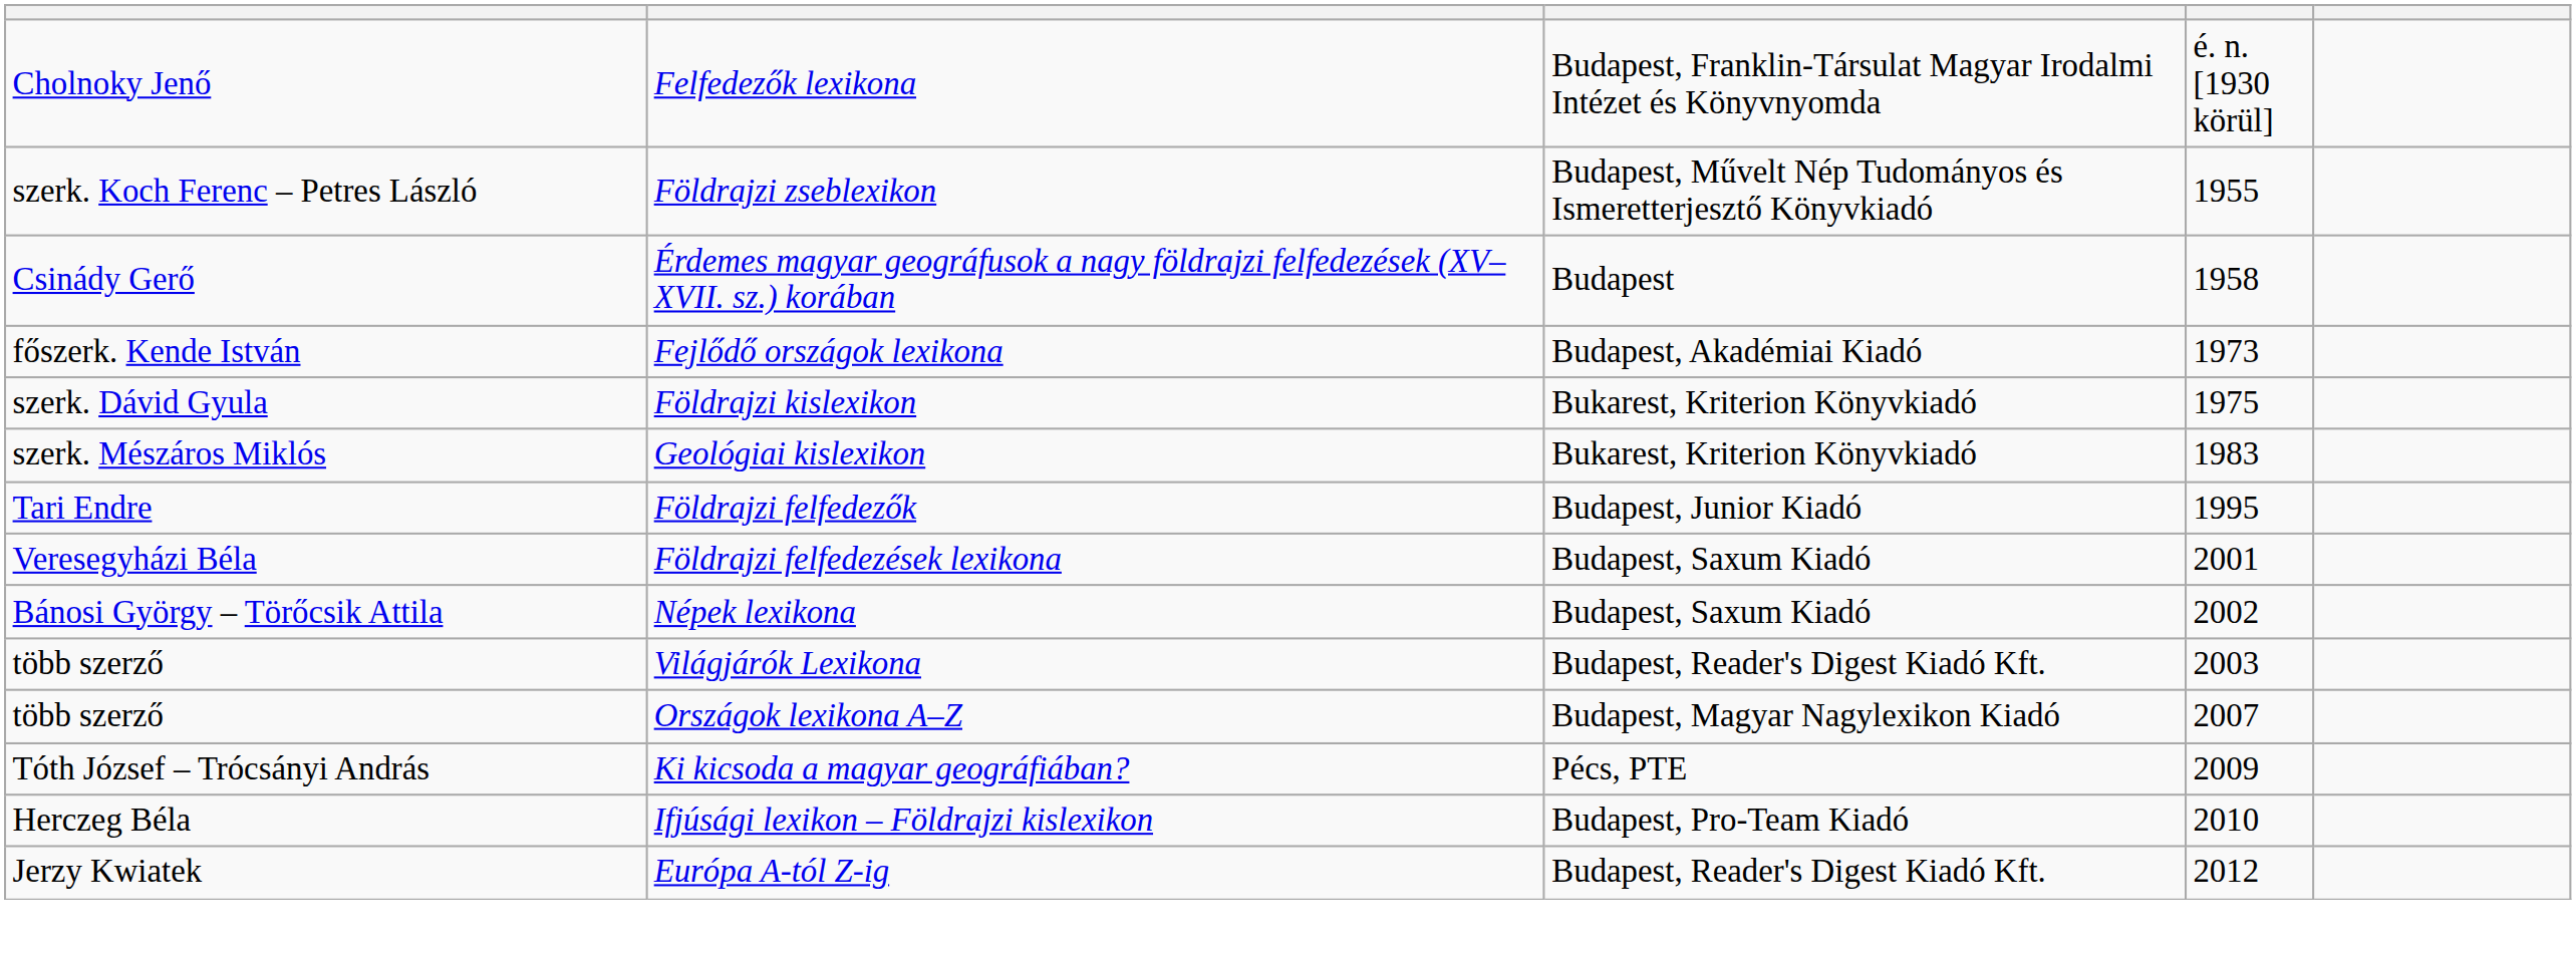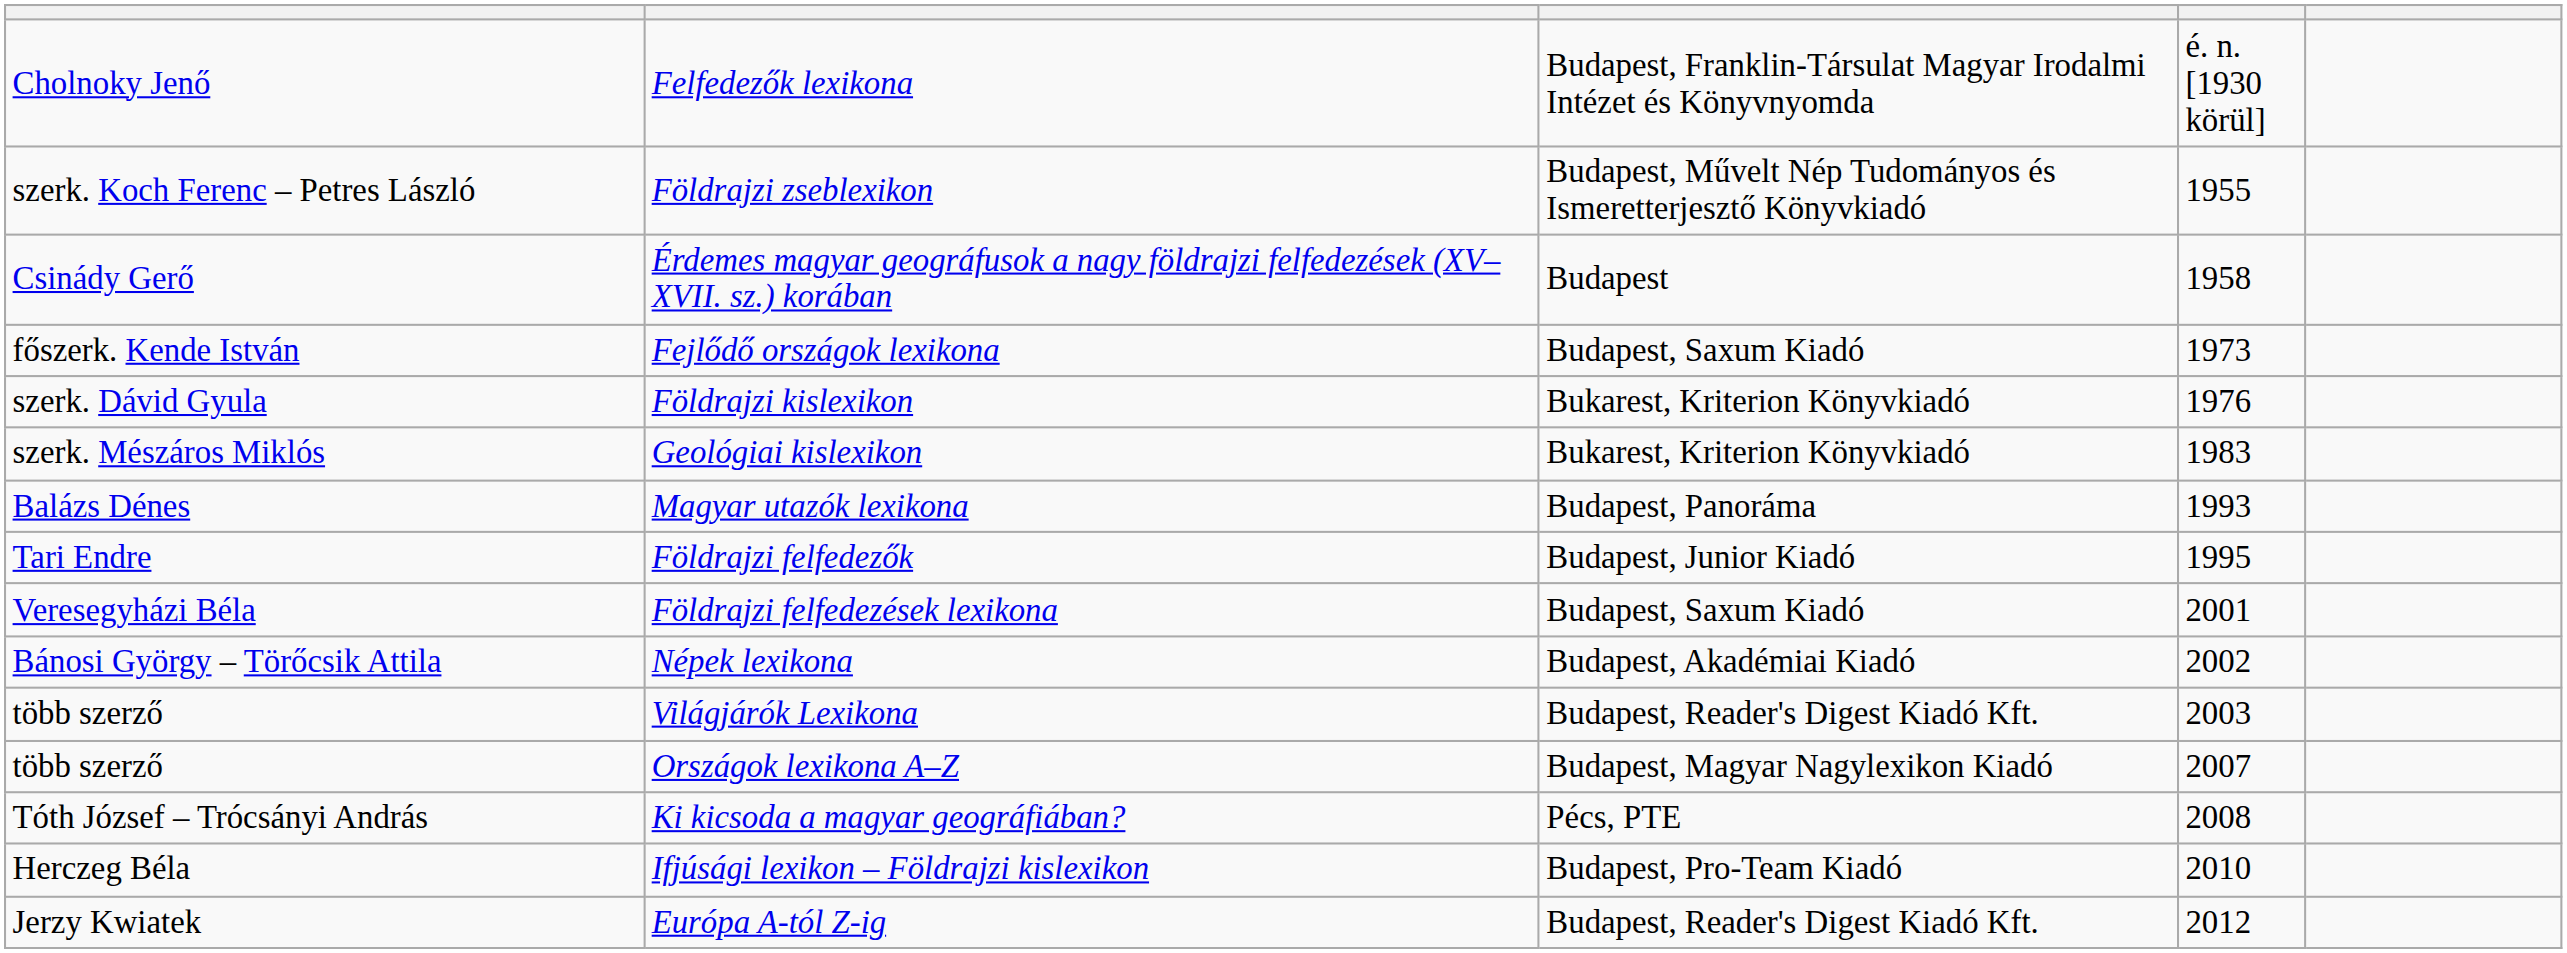Fejlődő országok lexikona | column 3: Budapest, Akadémiai Kiadó -> Budapest, Saxum Kiadó
Földrajzi kislexikon | column 4: 1975 -> 1976
+ row: Balázs Dénes | Magyar utazók lexikona | Budapest, Panoráma | 1993
Népek lexikona | column 3: Budapest, Saxum Kiadó -> Budapest, Akadémiai Kiadó
Ki kicsoda a magyar geográfiában? | column 4: 2009 -> 2008
